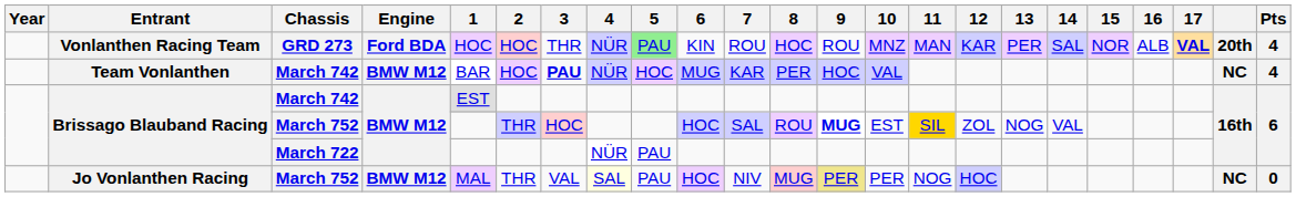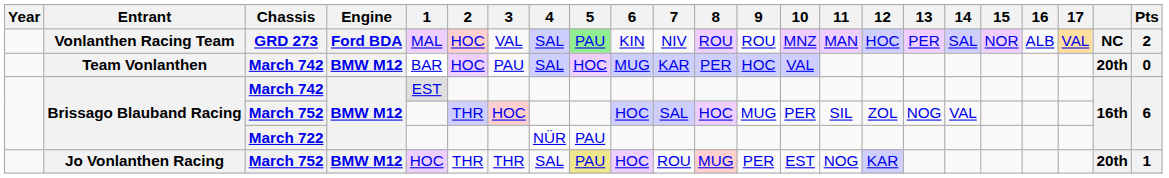Vonlanthen Racing Team | 1: HOC -> MAL
Vonlanthen Racing Team | 3: THR -> VAL
Vonlanthen Racing Team | 4: NÜR -> SAL
Vonlanthen Racing Team | 7: ROU -> NIV
Vonlanthen Racing Team | 8: HOC -> ROU
Vonlanthen Racing Team | 12: KAR -> HOC
Vonlanthen Racing Team | 17: bold -> normal
Vonlanthen Racing Team | column 22: 20th -> NC
Vonlanthen Racing Team | Pts: 4 -> 2
Team Vonlanthen | 3: bold -> normal
Team Vonlanthen | 4: NÜR -> SAL
Team Vonlanthen | column 22: NC -> 20th
Team Vonlanthen | Pts: 4 -> 0
Brissago Blauband Racing / March 752 | 8: ROU -> HOC
Brissago Blauband Racing / March 752 | 9: bold -> normal
Brissago Blauband Racing / March 752 | 10: EST -> PER
Brissago Blauband Racing / March 752 | 11: gold background -> no background
Jo Vonlanthen Racing | 1: MAL -> HOC
Jo Vonlanthen Racing | 3: VAL -> THR
Jo Vonlanthen Racing | 4: lightyellow background -> no background
Jo Vonlanthen Racing | 5: no background -> khaki background
Jo Vonlanthen Racing | 7: NIV -> ROU
Jo Vonlanthen Racing | 9: khaki background -> no background
Jo Vonlanthen Racing | 10: PER -> EST
Jo Vonlanthen Racing | 12: HOC -> KAR
Jo Vonlanthen Racing | column 22: NC -> 20th
Jo Vonlanthen Racing | Pts: 0 -> 1
